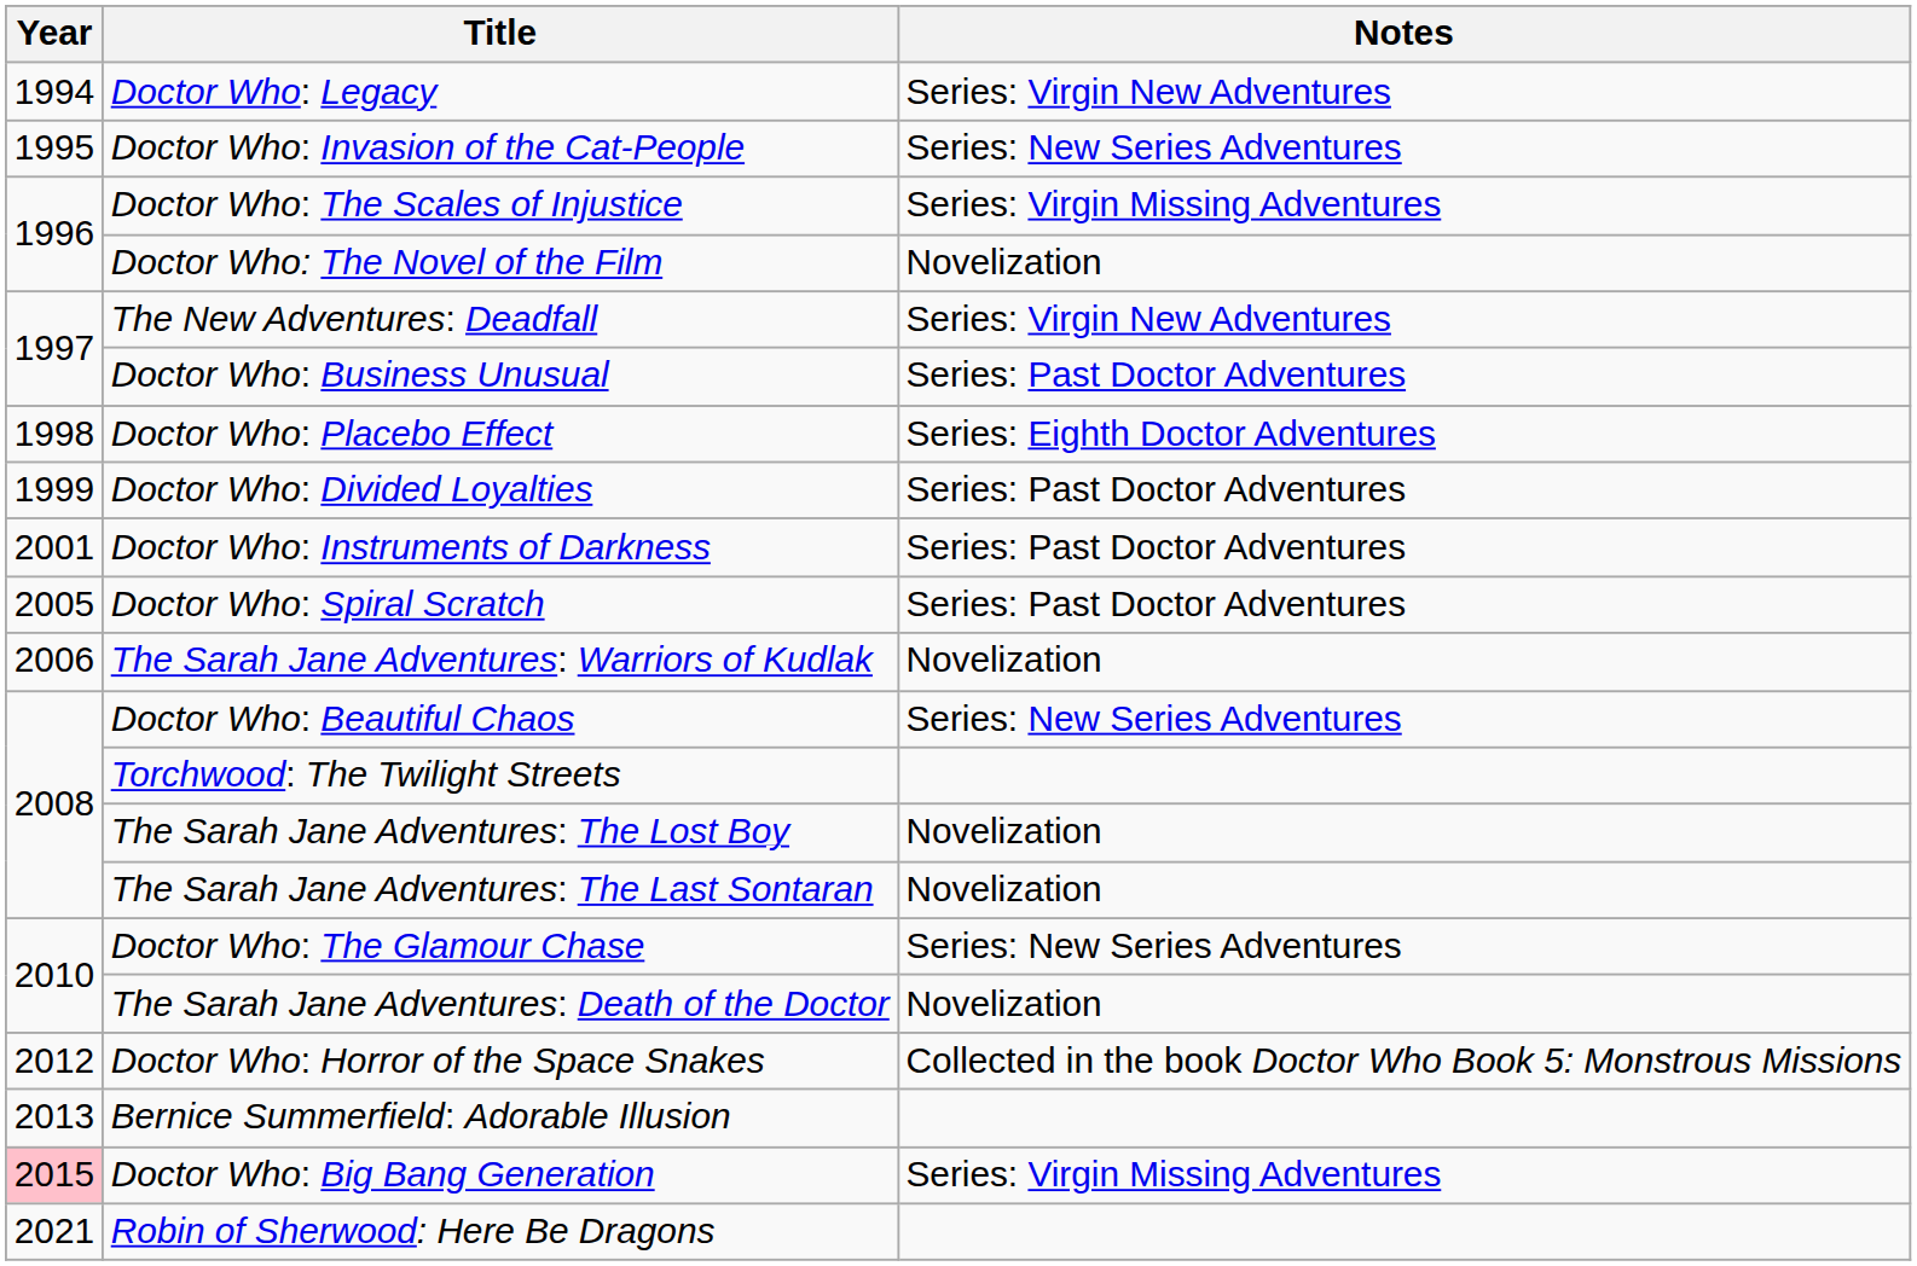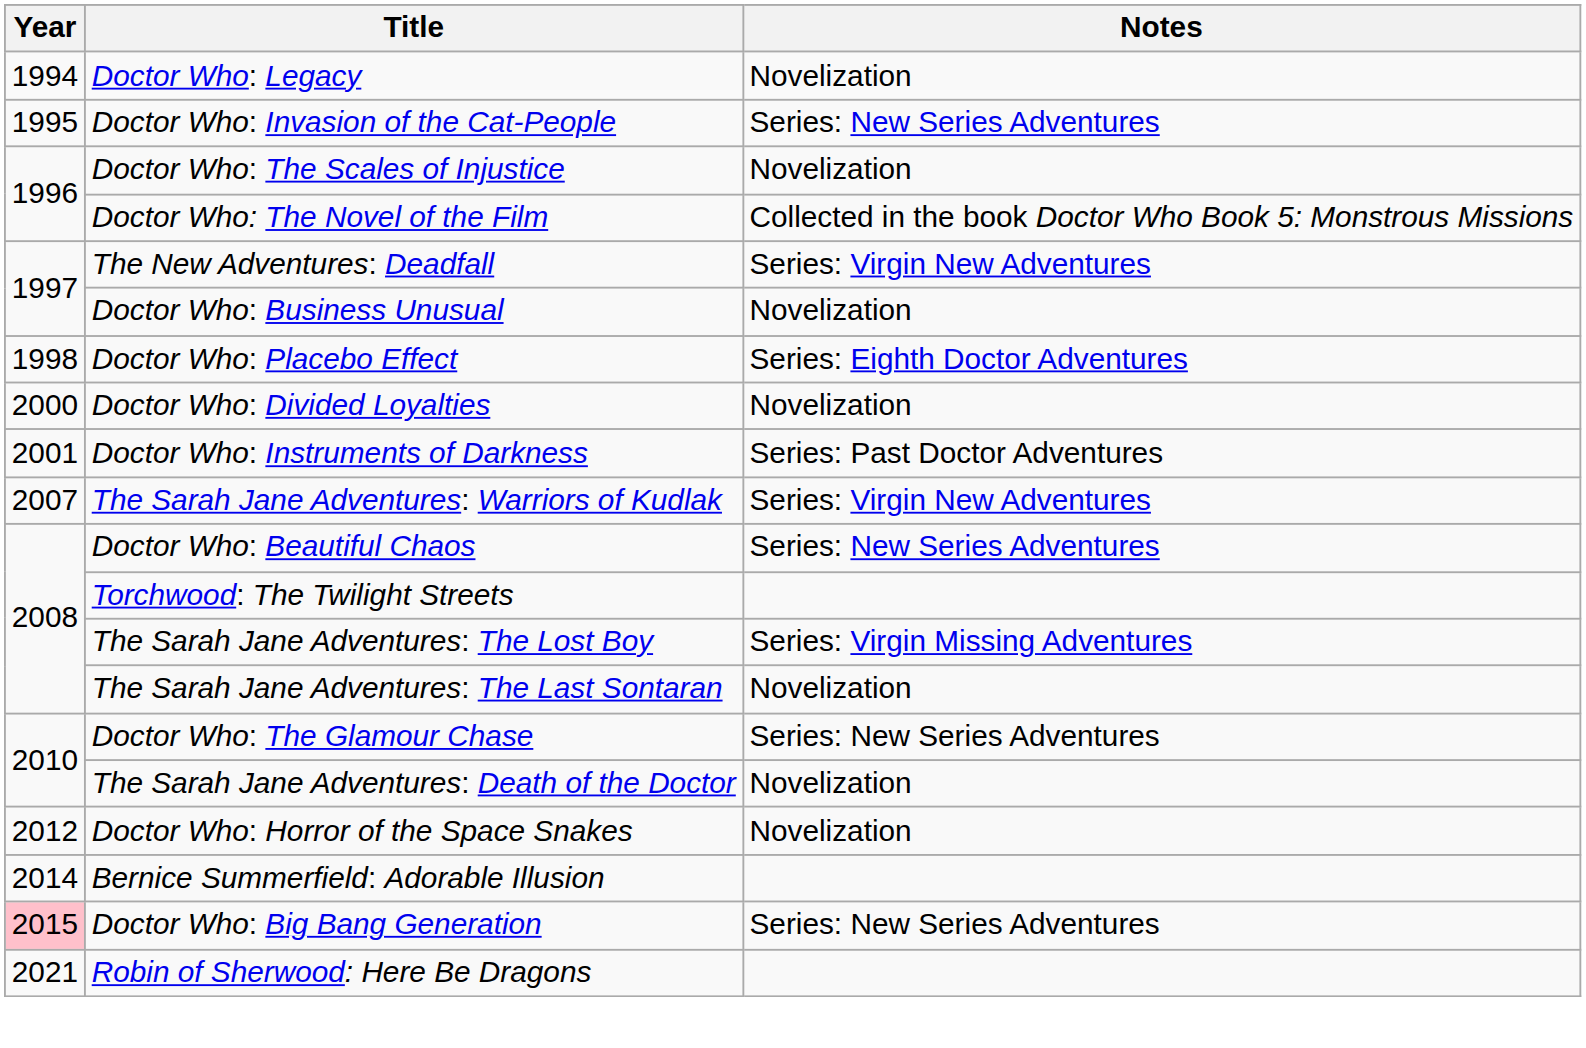Doctor Who: Legacy | Notes: Series: Virgin New Adventures -> Novelization
Doctor Who: The Scales of Injustice | Notes: Series: Virgin Missing Adventures -> Novelization
Doctor Who: The Novel of the Film | Notes: Novelization -> Collected in the book Doctor Who Book 5: Monstrous Missions
Doctor Who: Business Unusual | Notes: Series: Past Doctor Adventures -> Novelization
Doctor Who: Divided Loyalties | Year: 1999 -> 2000
Doctor Who: Divided Loyalties | Notes: Series: Past Doctor Adventures -> Novelization
- row: 2005 | Doctor Who: Spiral Scratch | Series: Past Doctor Adventures
The Sarah Jane Adventures: Warriors of Kudlak | Year: 2006 -> 2007
The Sarah Jane Adventures: Warriors of Kudlak | Notes: Novelization -> Series: Virgin New Adventures
The Sarah Jane Adventures: The Lost Boy | Notes: Novelization -> Series: Virgin Missing Adventures
Doctor Who: Horror of the Space Snakes | Notes: Collected in the book Doctor Who Book 5: Monstrous Missions -> Novelization
Bernice Summerfield: Adorable Illusion | Year: 2013 -> 2014
Doctor Who: Big Bang Generation | Notes: Series: Virgin Missing Adventures -> Series: New Series Adventures
